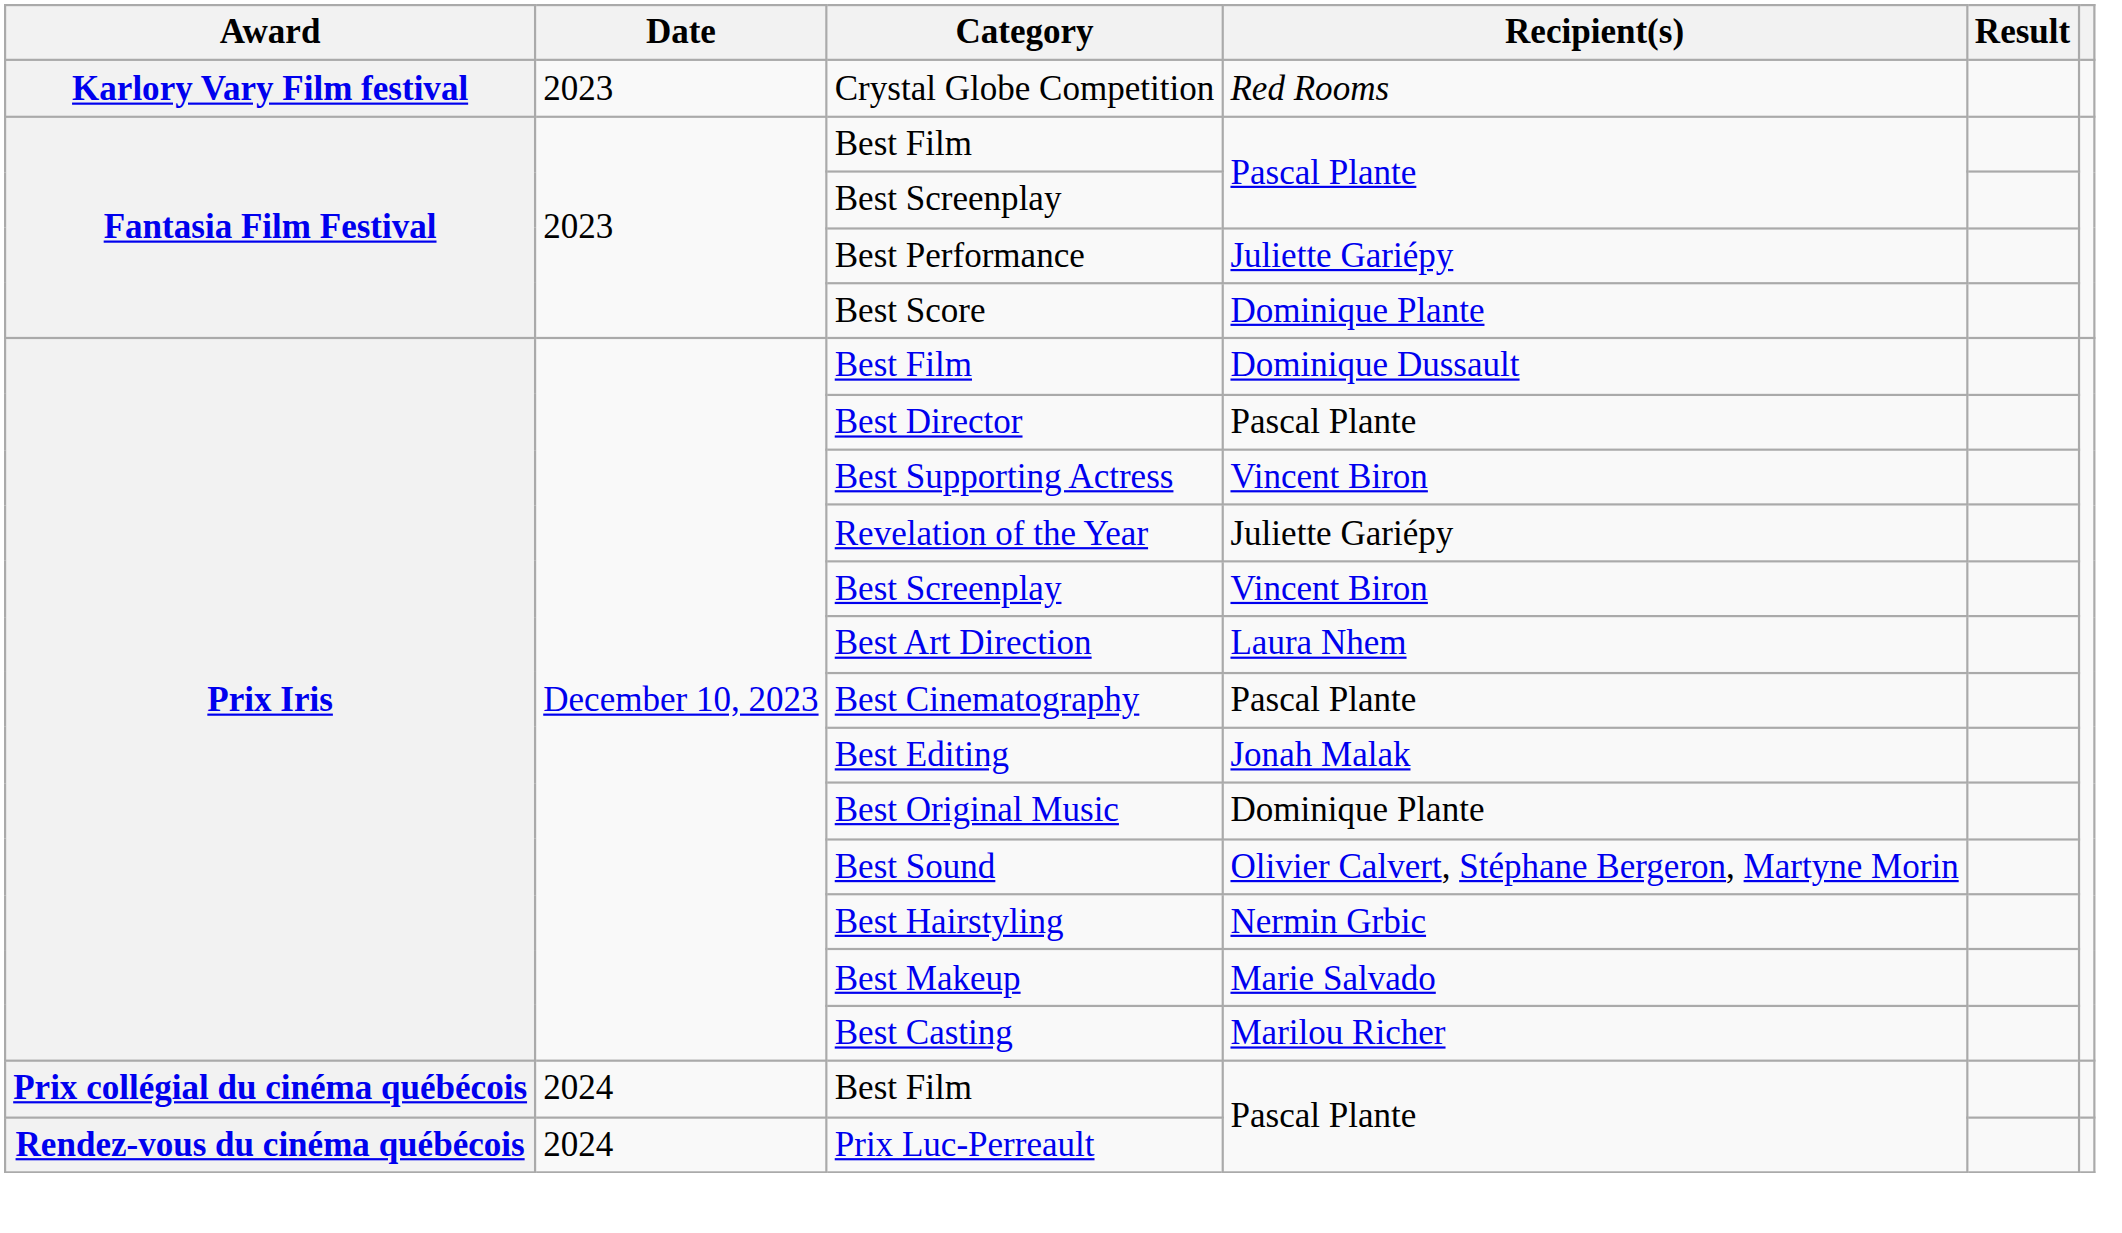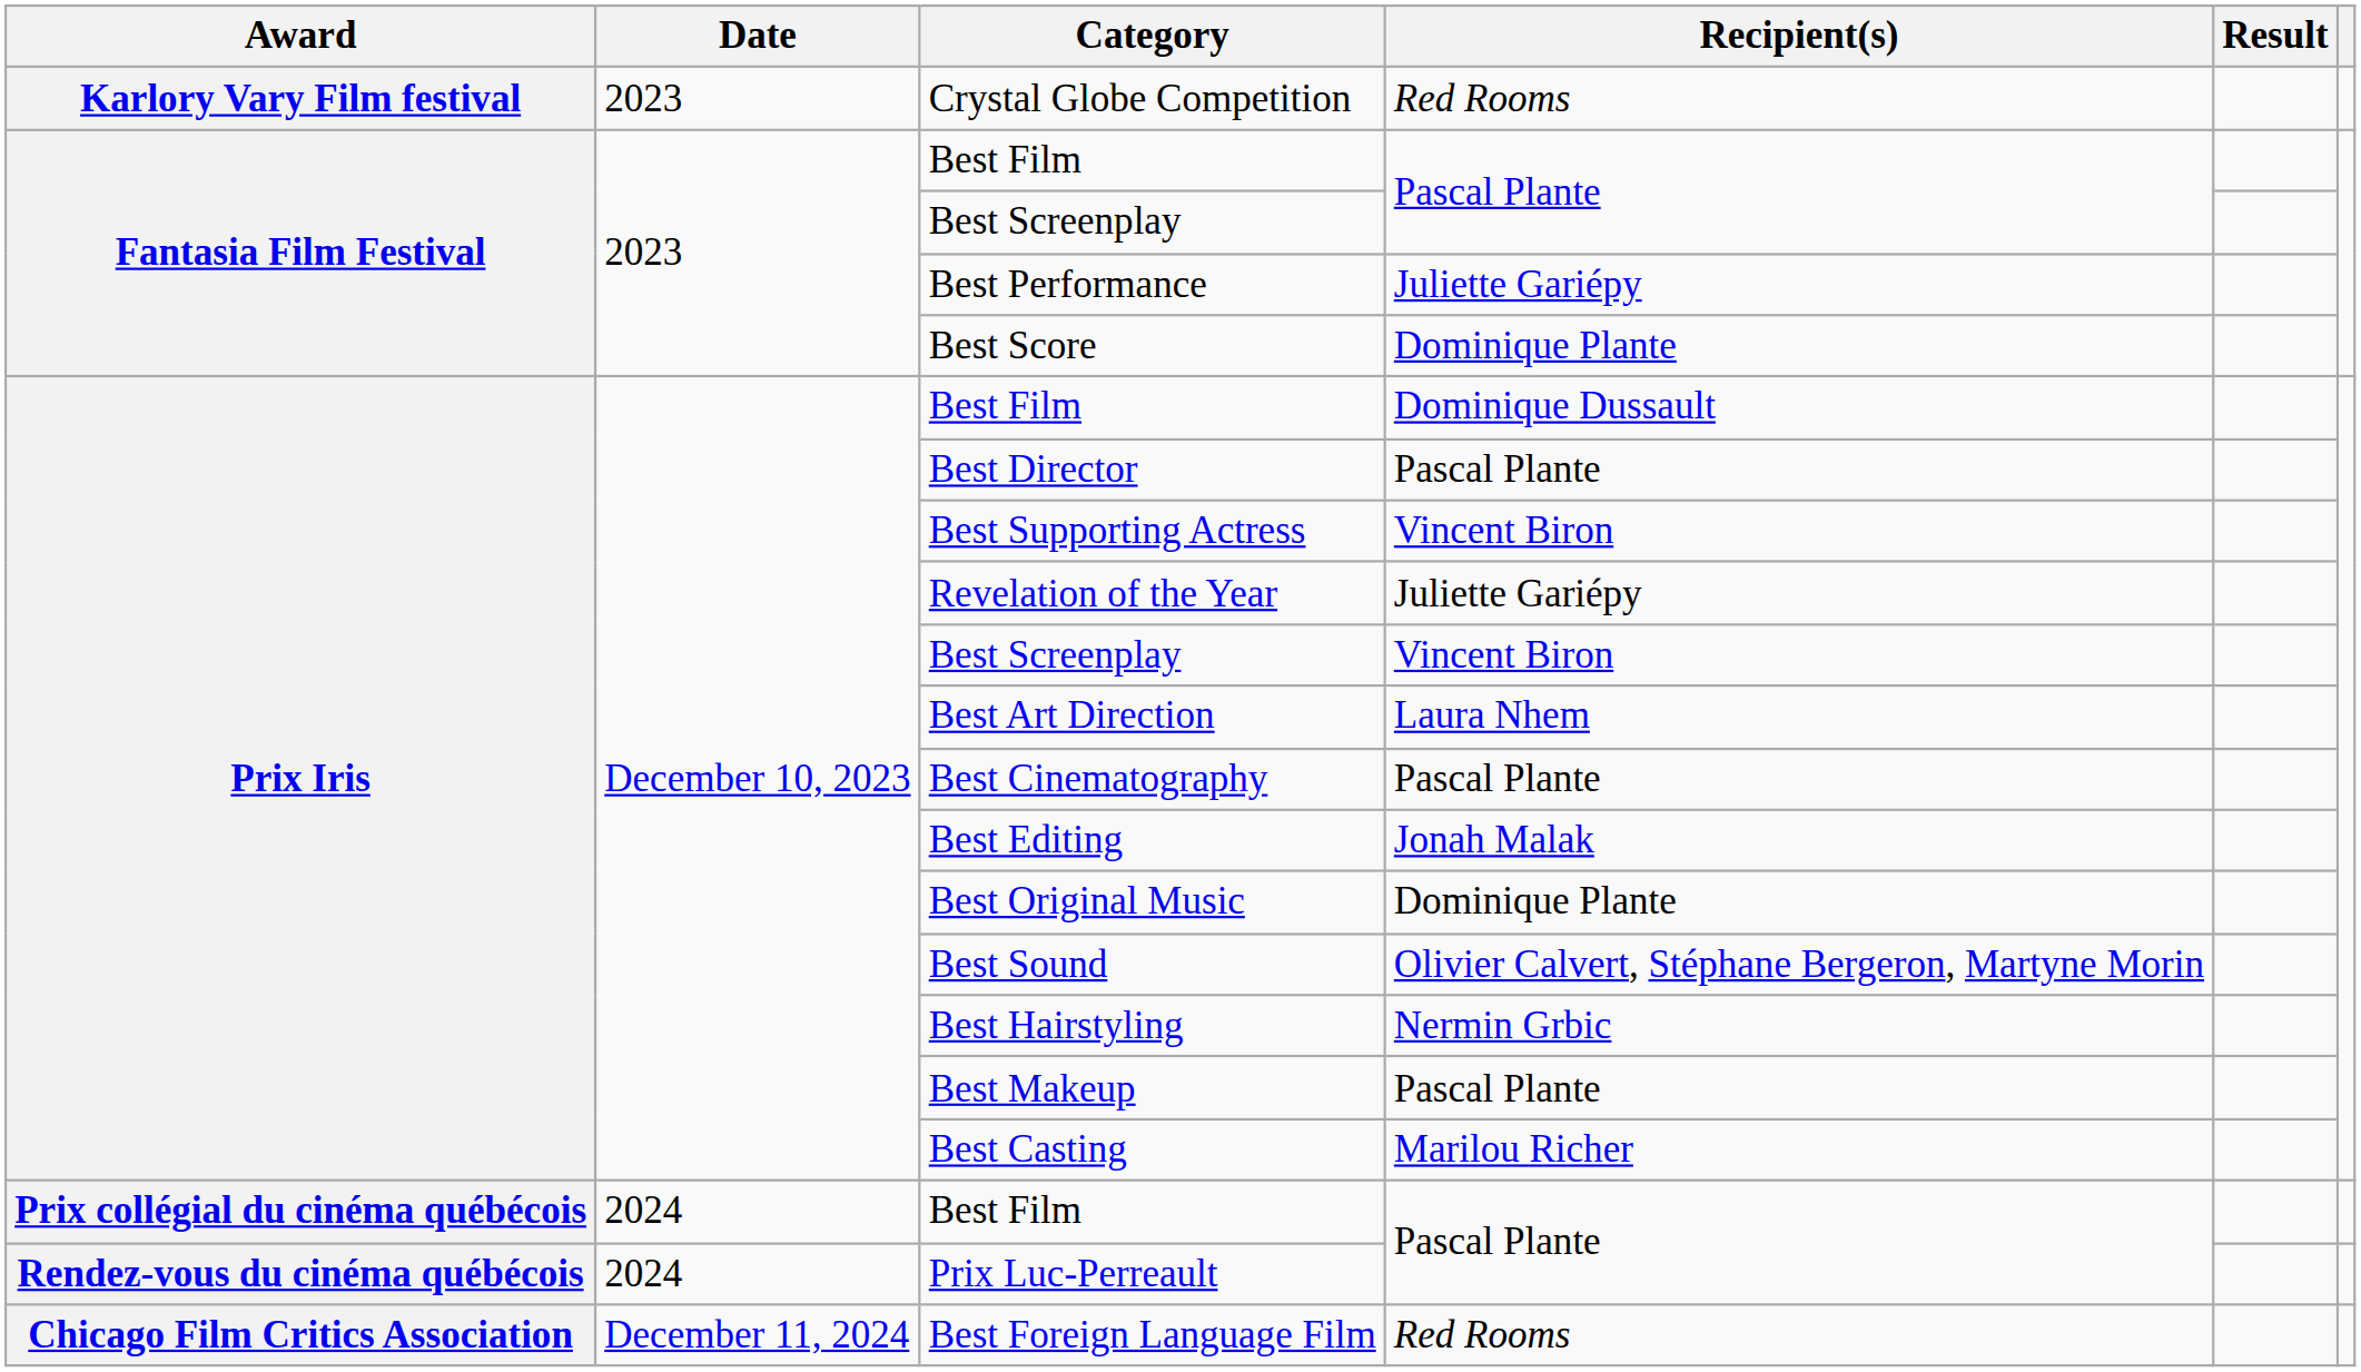Best Makeup | Recipient(s): Marie Salvado -> Pascal Plante
+ row: Chicago Film Critics Association | December 11, 2024 | Best Foreign Language Film | Red Rooms
